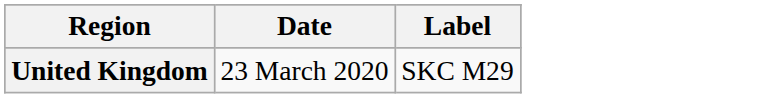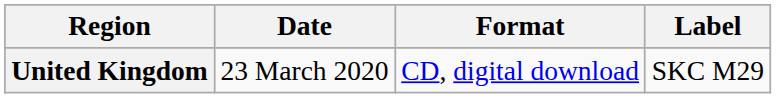+ column: Format | CD, digital download
